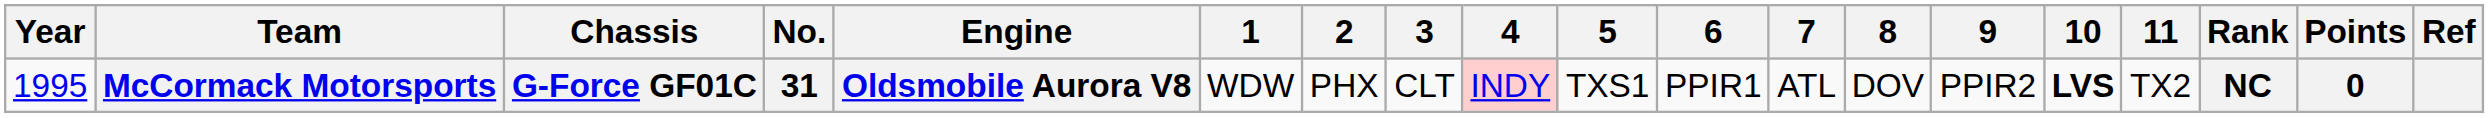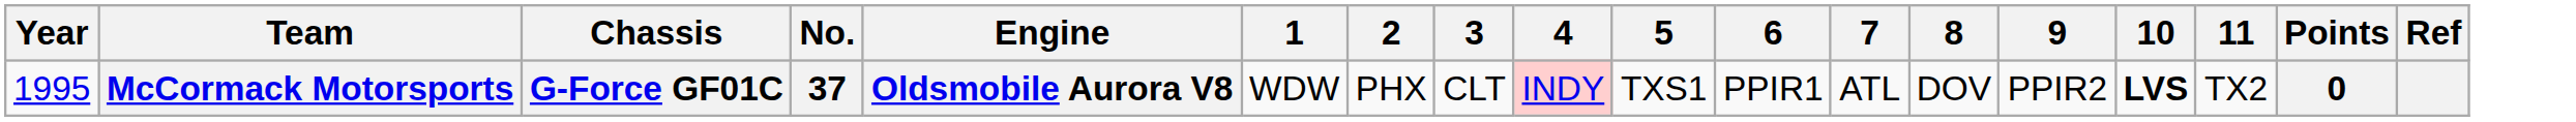- column: Rank | NC
McCormack Motorsports | No.: 31 -> 37
